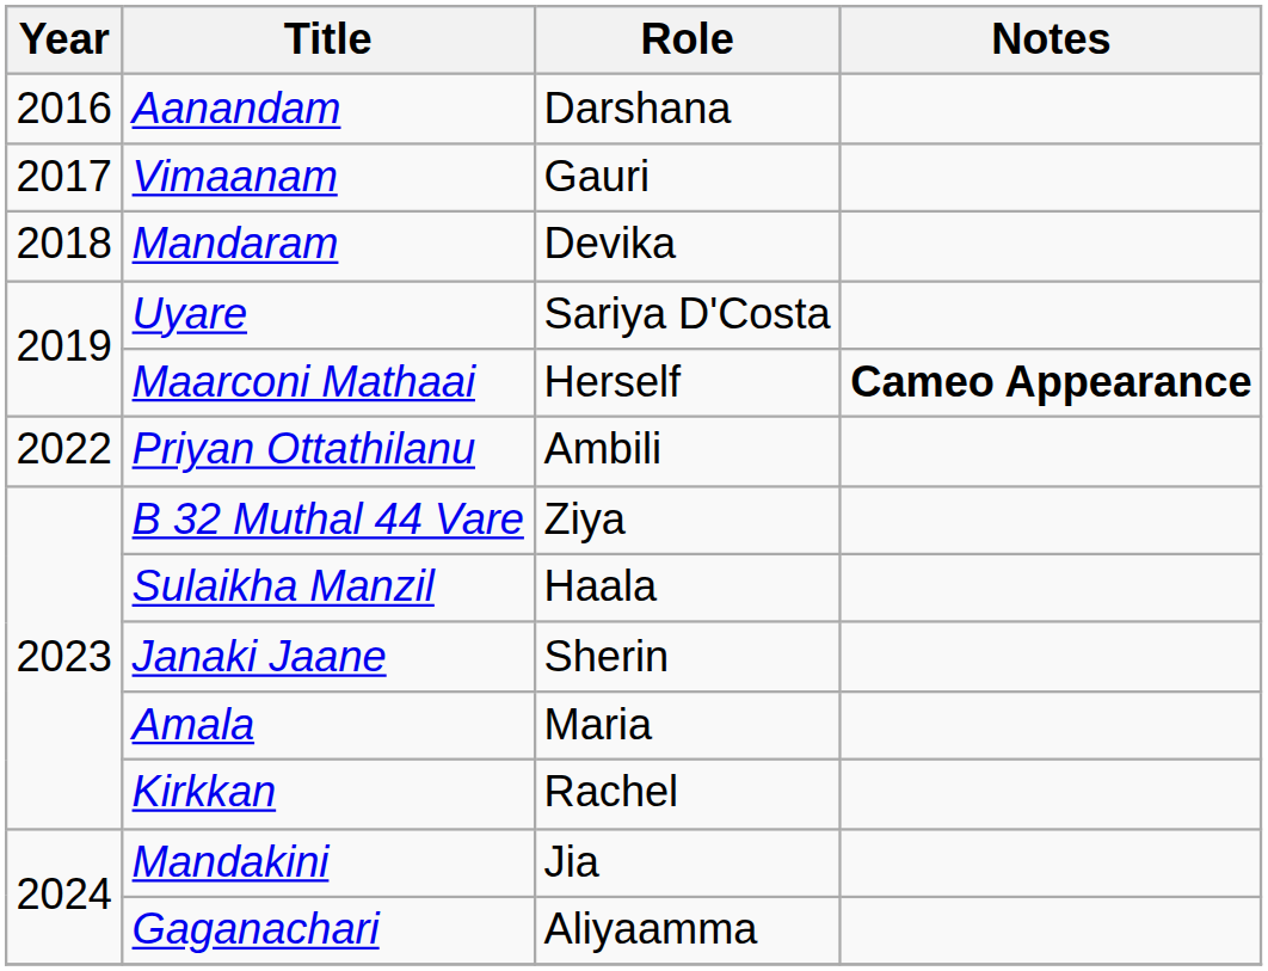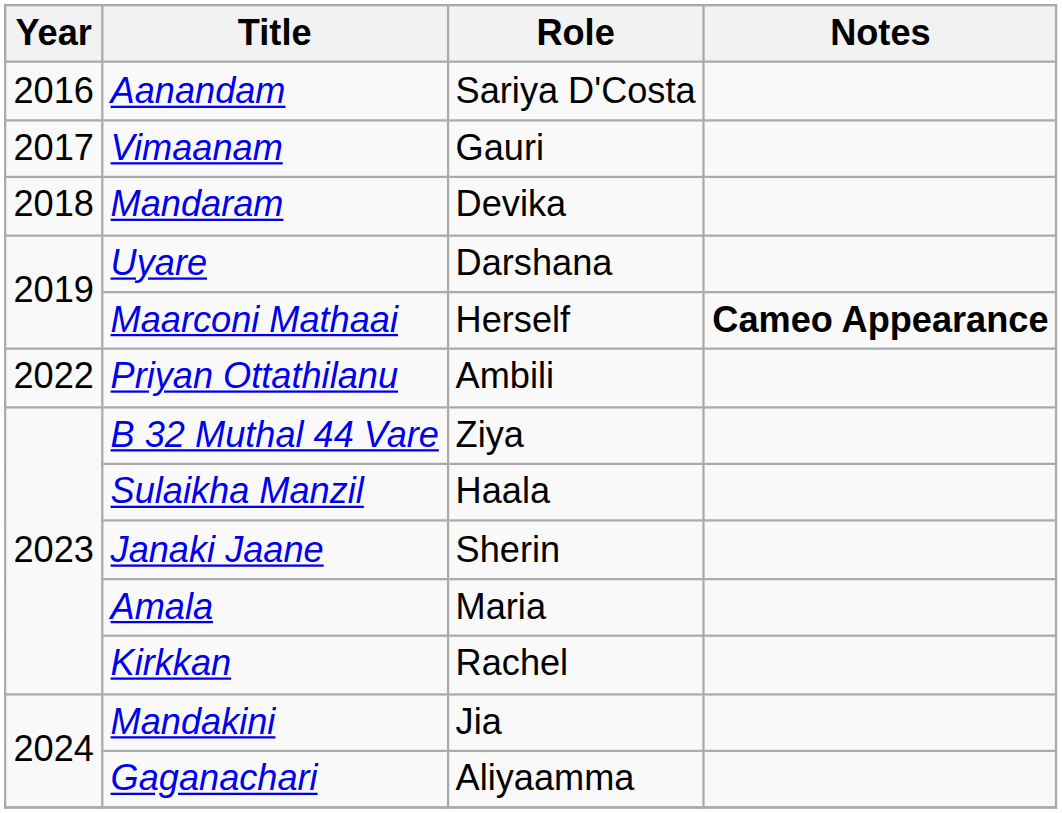Aanandam | Role: Darshana -> Sariya D'Costa
Uyare | Role: Sariya D'Costa -> Darshana
